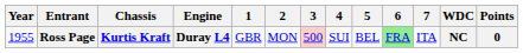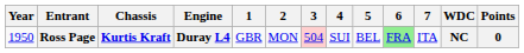Ross Page | Year: 1955 -> 1950
Ross Page | 3: 500 -> 504
